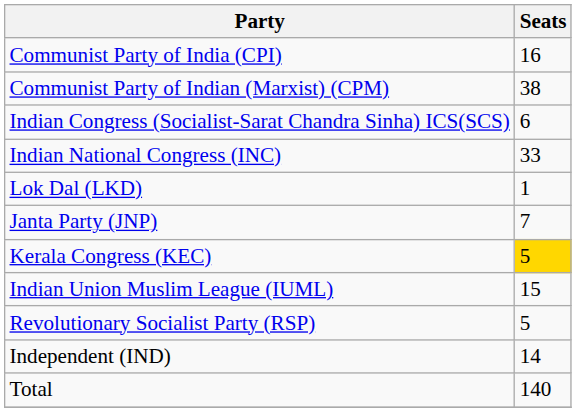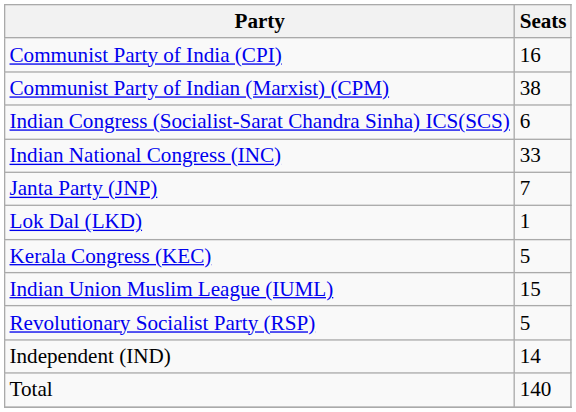rows swapped: Janta Party (JNP) <-> Lok Dal (LKD)
Kerala Congress (KEC) | Seats: gold background -> no background
